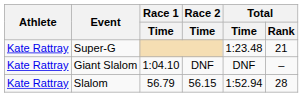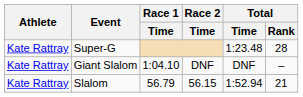Super-G | Total / Rank: 21 -> 28
Slalom | Total / Rank: 28 -> 21
